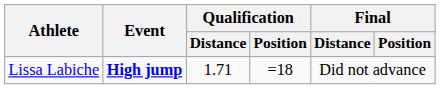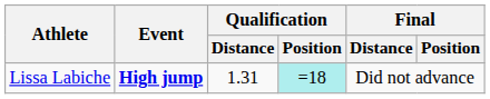Lissa Labiche | Qualification / Distance: 1.71 -> 1.31
Lissa Labiche | Qualification / Position: no background -> paleturquoise background
